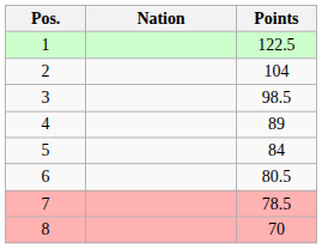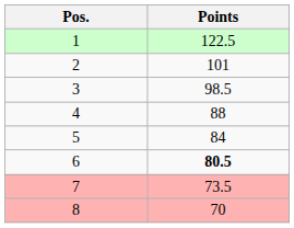- column: Nation
2 | Points: 104 -> 101
4 | Points: 89 -> 88
6 | Points: normal -> bold
7 | Points: 78.5 -> 73.5
